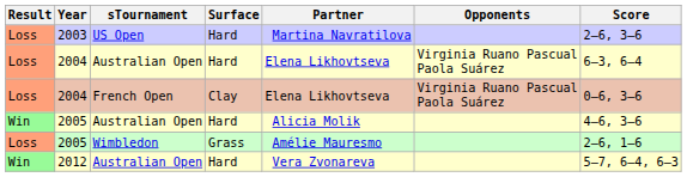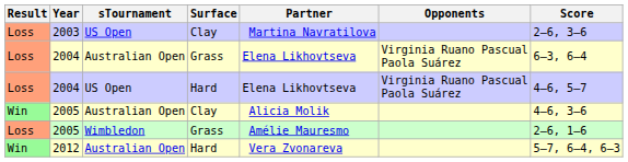2003 | Surface: Hard -> Clay
2004 / Australian Open | Surface: Hard -> Grass
- row: Loss | 2004 | French Open | Clay | Elena Likhovtseva | Virginia Ruano Pascual Paola Suárez | 0–6, 3–6
+ row: Loss | 2004 | US Open | Hard | Elena Likhovtseva | Virginia Ruano Pascual Paola Suárez | 4–6, 5–7
2005 / Australian Open | Surface: Hard -> Clay
